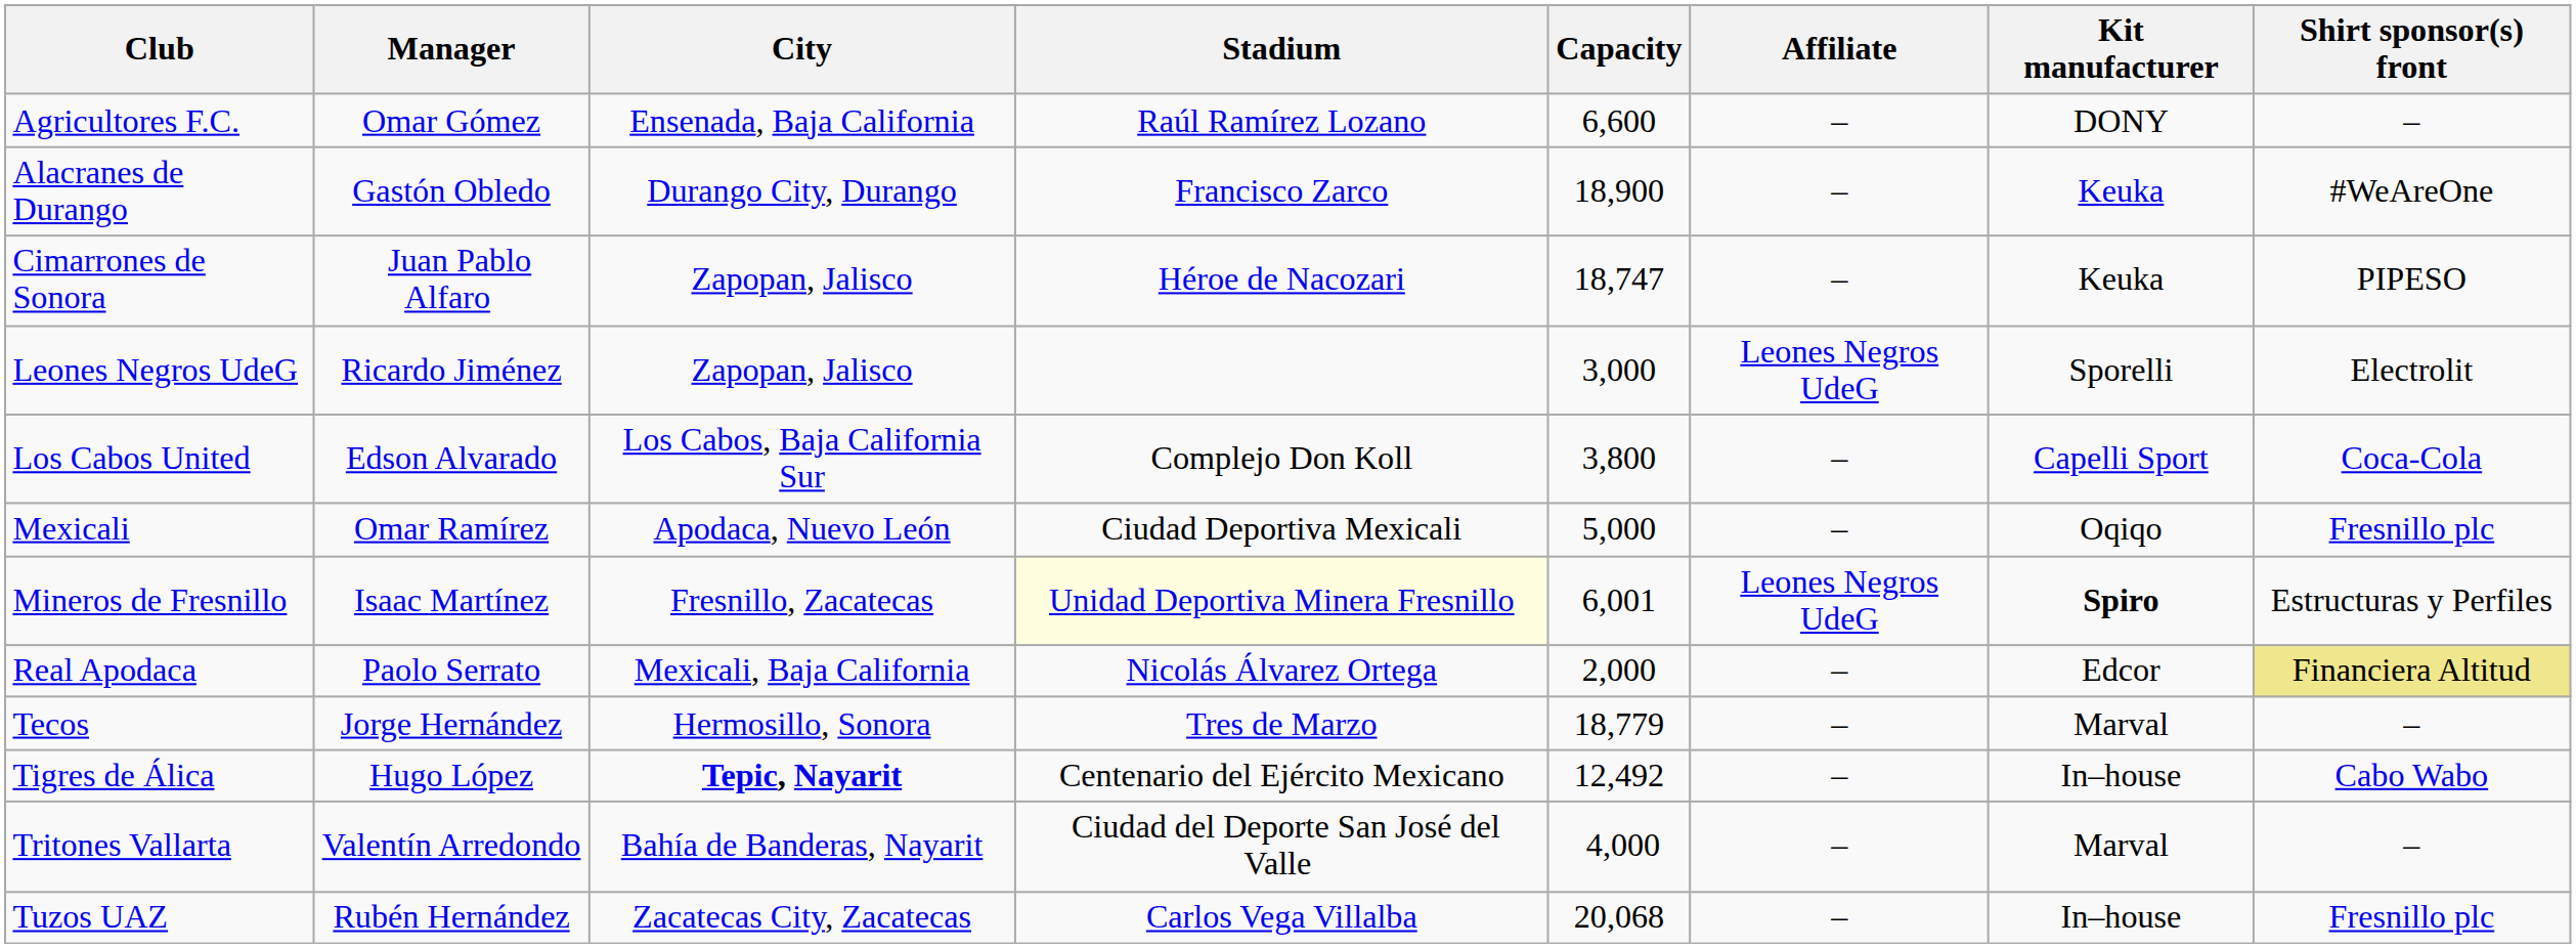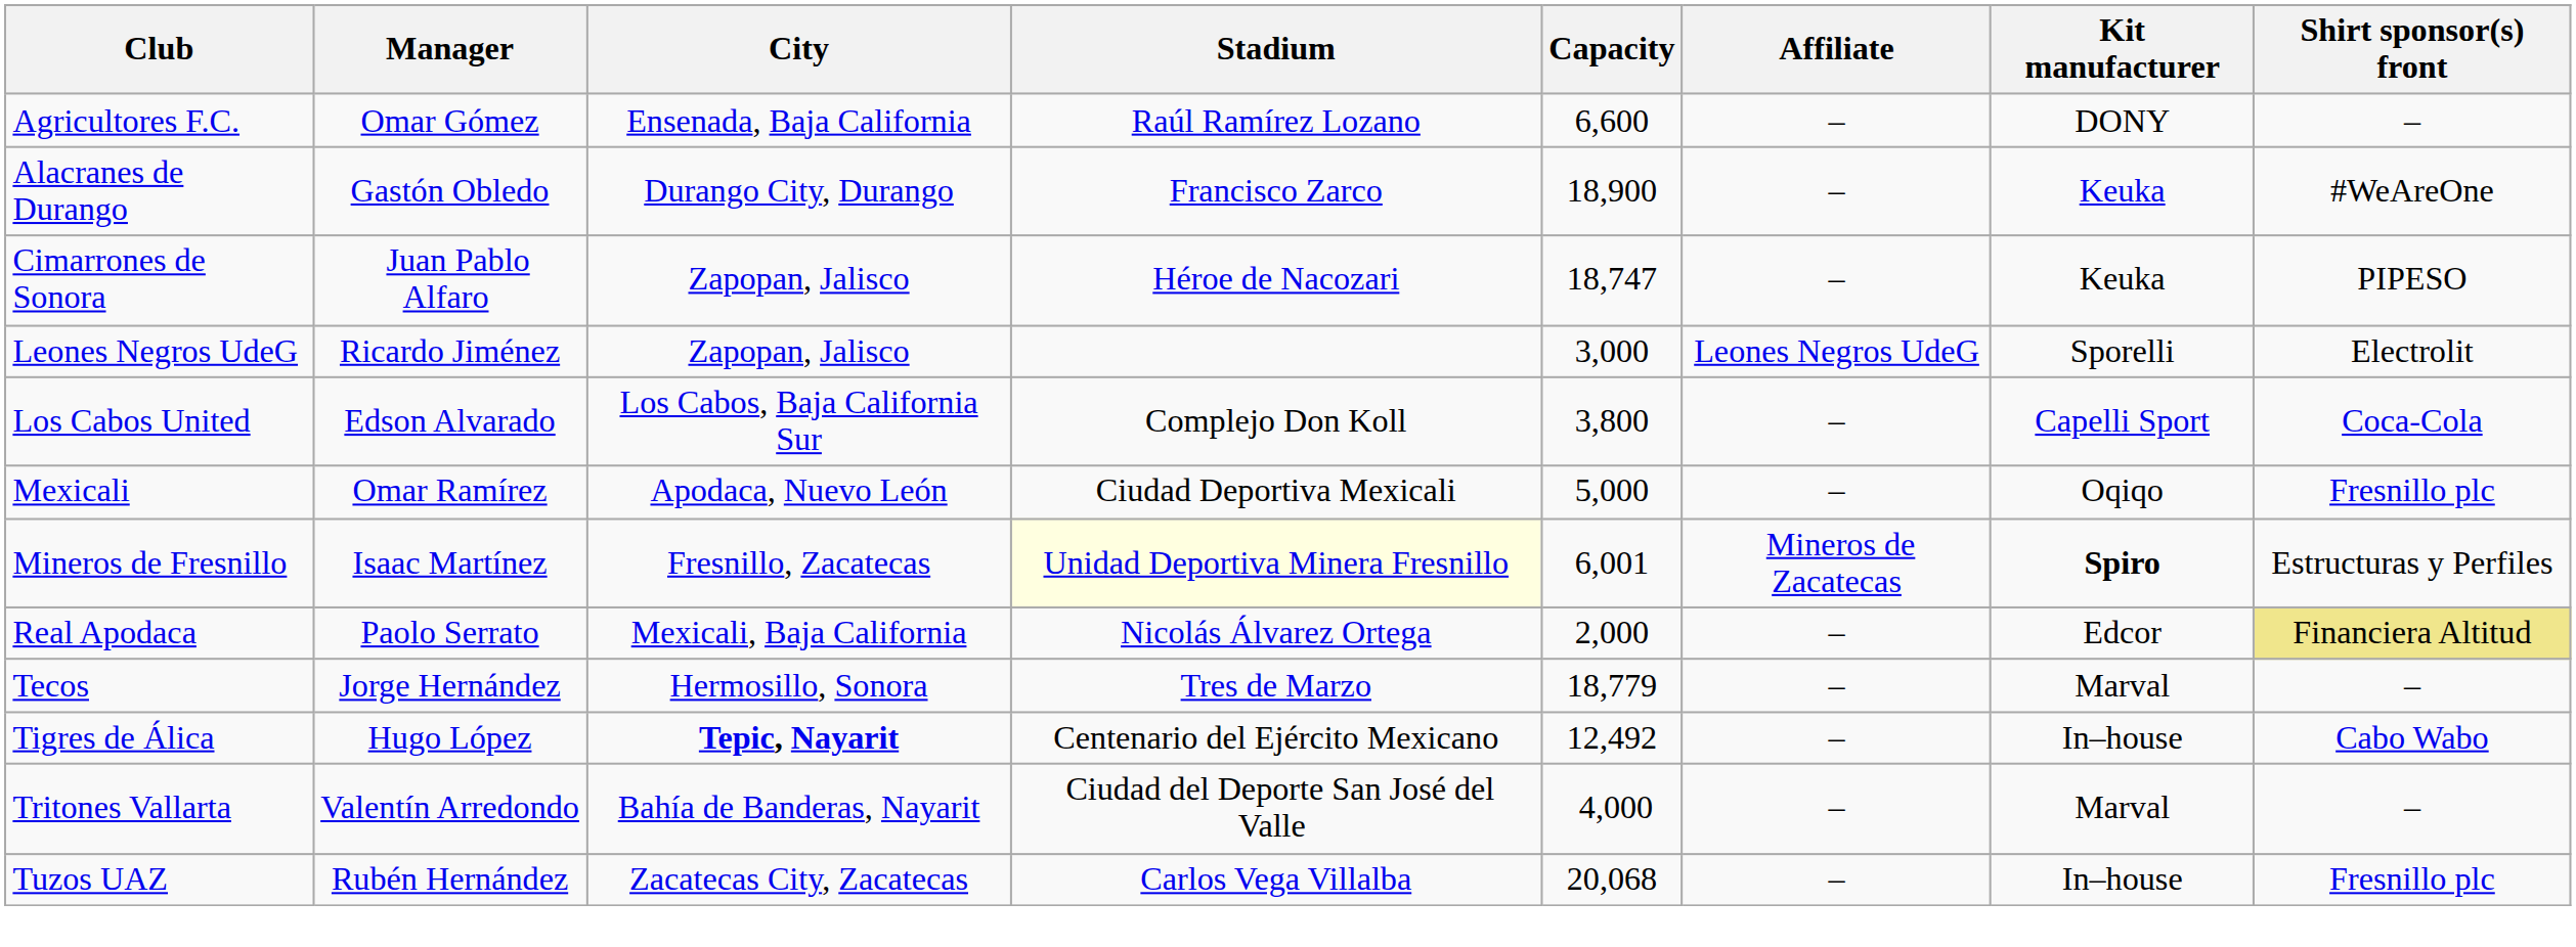Mineros de Fresnillo | Affiliate: Leones Negros UdeG -> Mineros de Zacatecas
